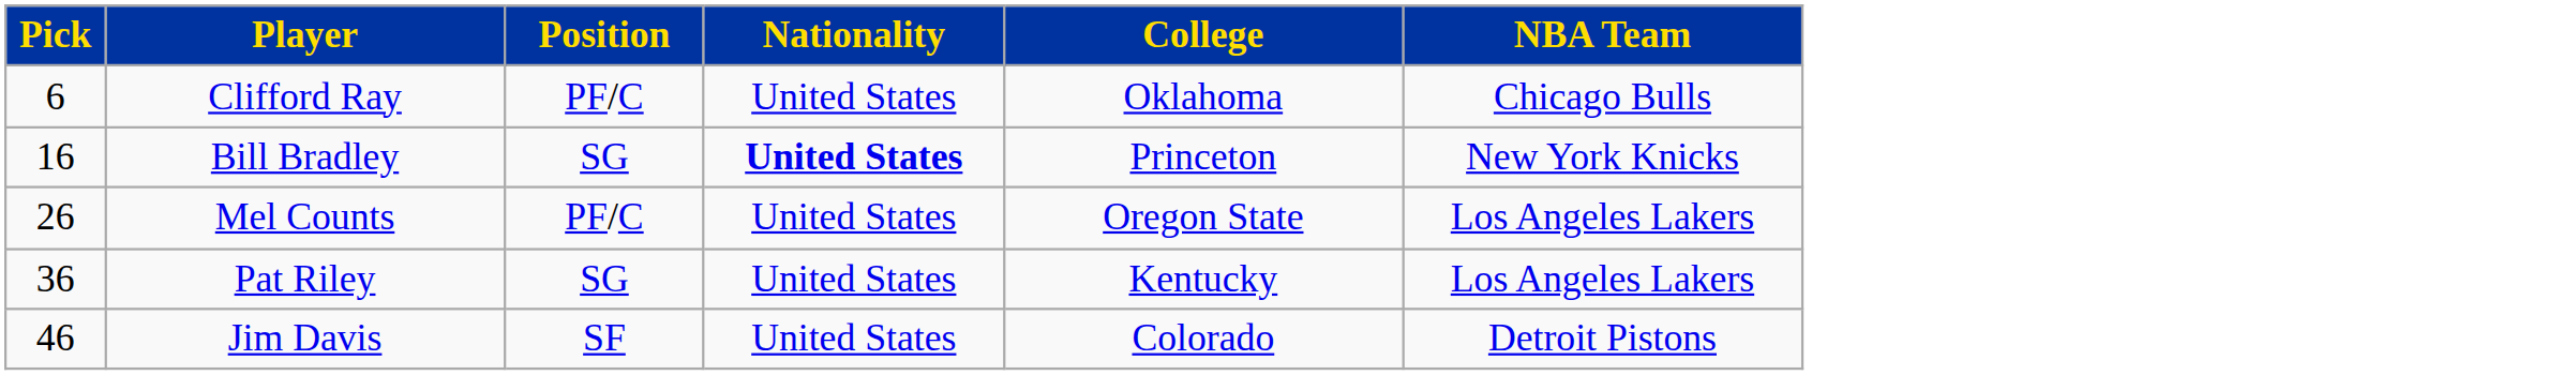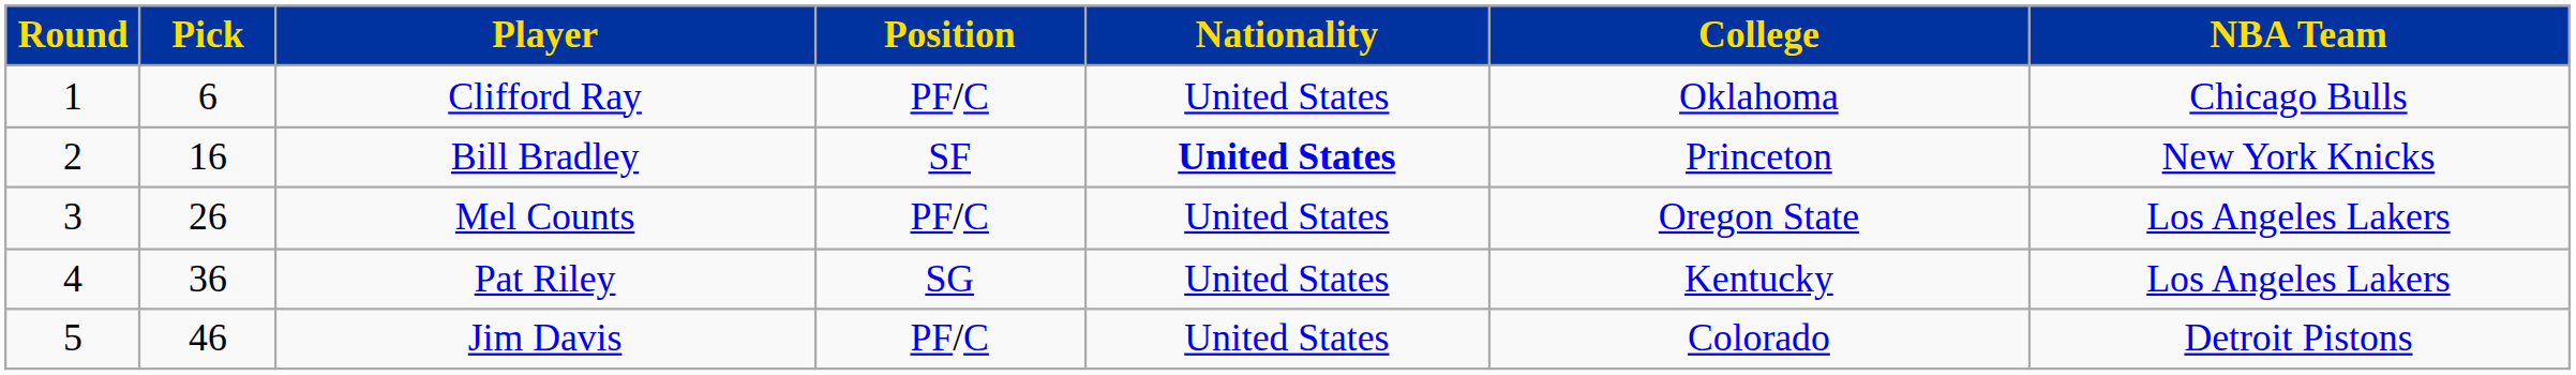+ column: Round | 1 | 2 | 3 | 4 | 5
Bill Bradley | Position: SG -> SF
Jim Davis | Position: SF -> PF/C
